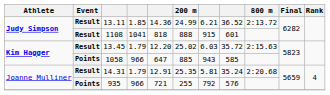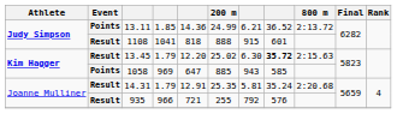13.11 | Event: Result -> Points
13.45 | column 7: 6.03 -> 6.30
13.45 | column 8: normal -> bold
1058 | column 4: 966 -> 969
935 | Event: Points -> Result
